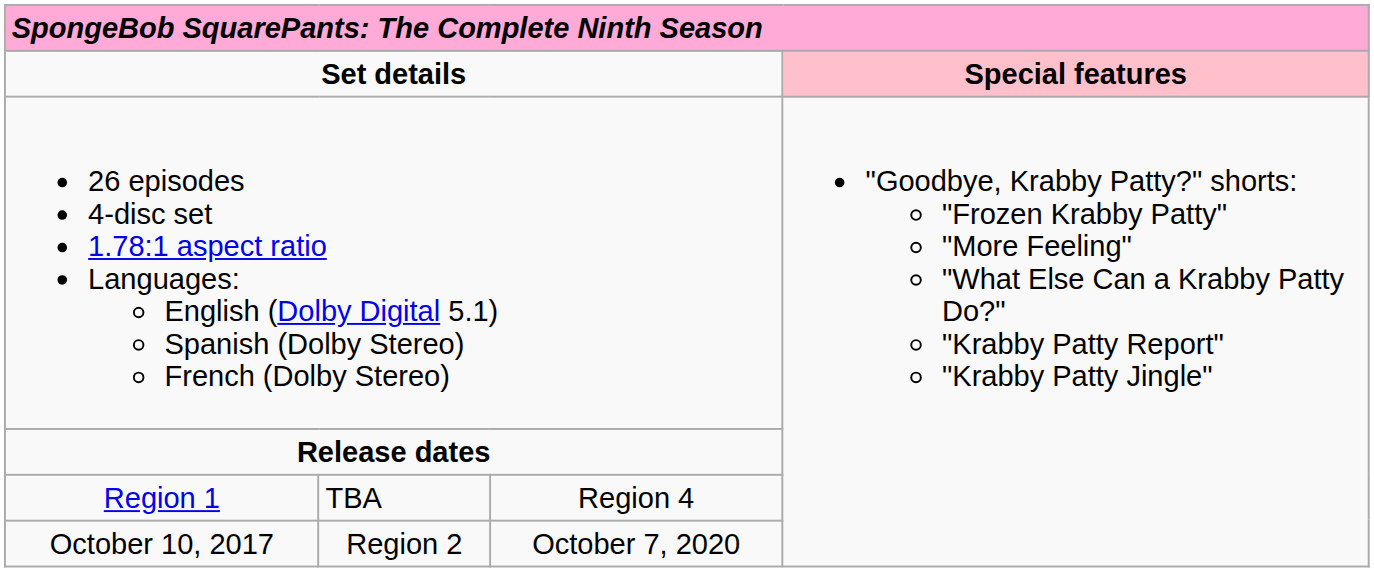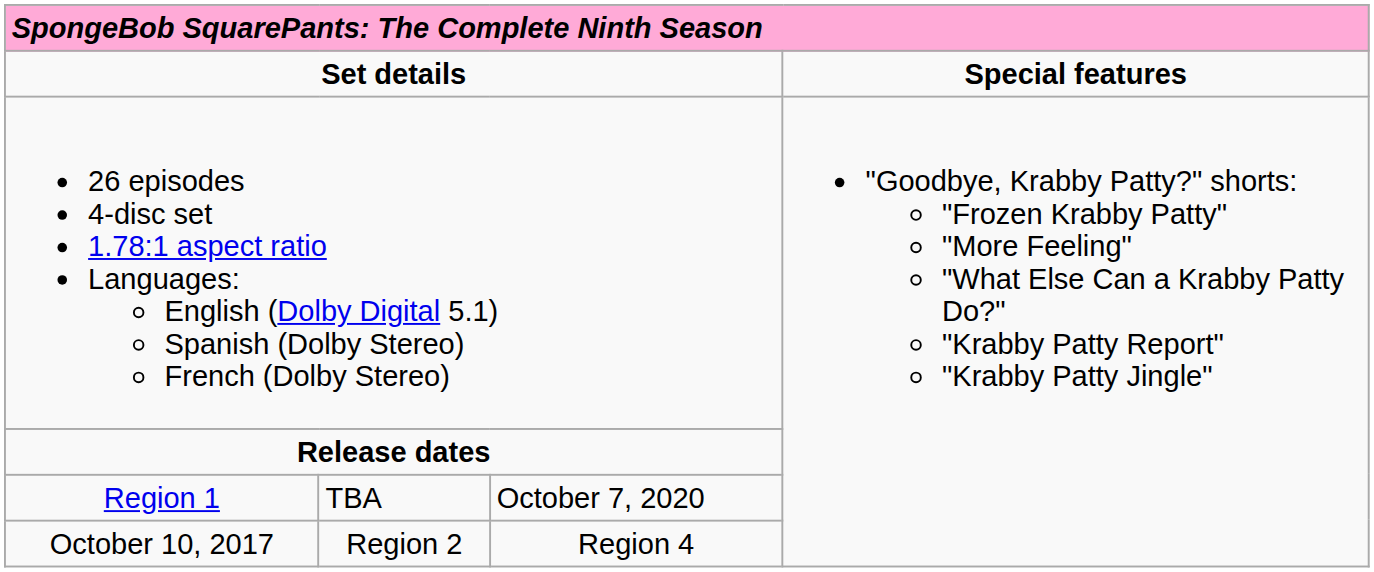Set details | column 4: pink background -> no background
Region 1 | column 3: Region 4 -> October 7, 2020
October 10, 2017 | column 3: October 7, 2020 -> Region 4
